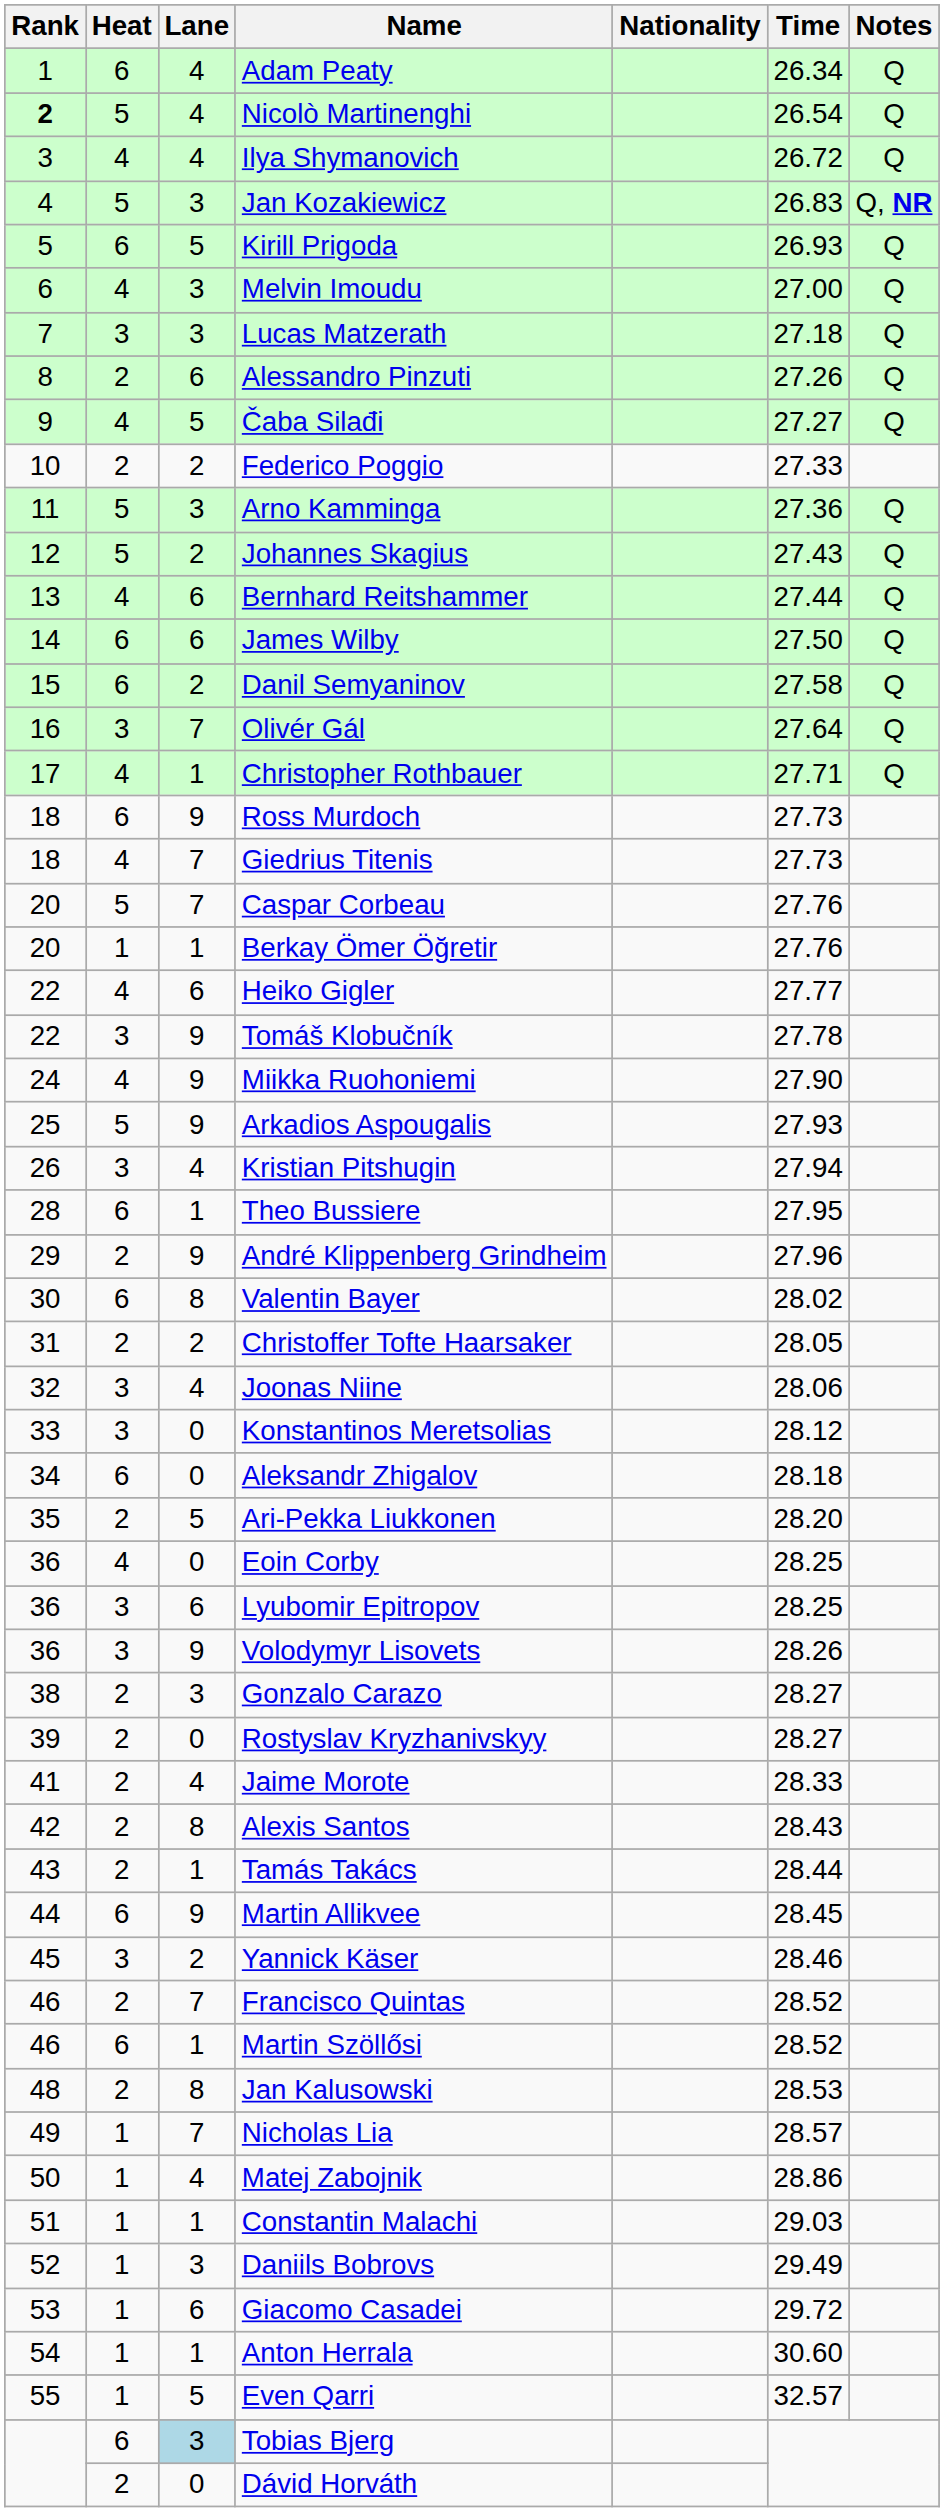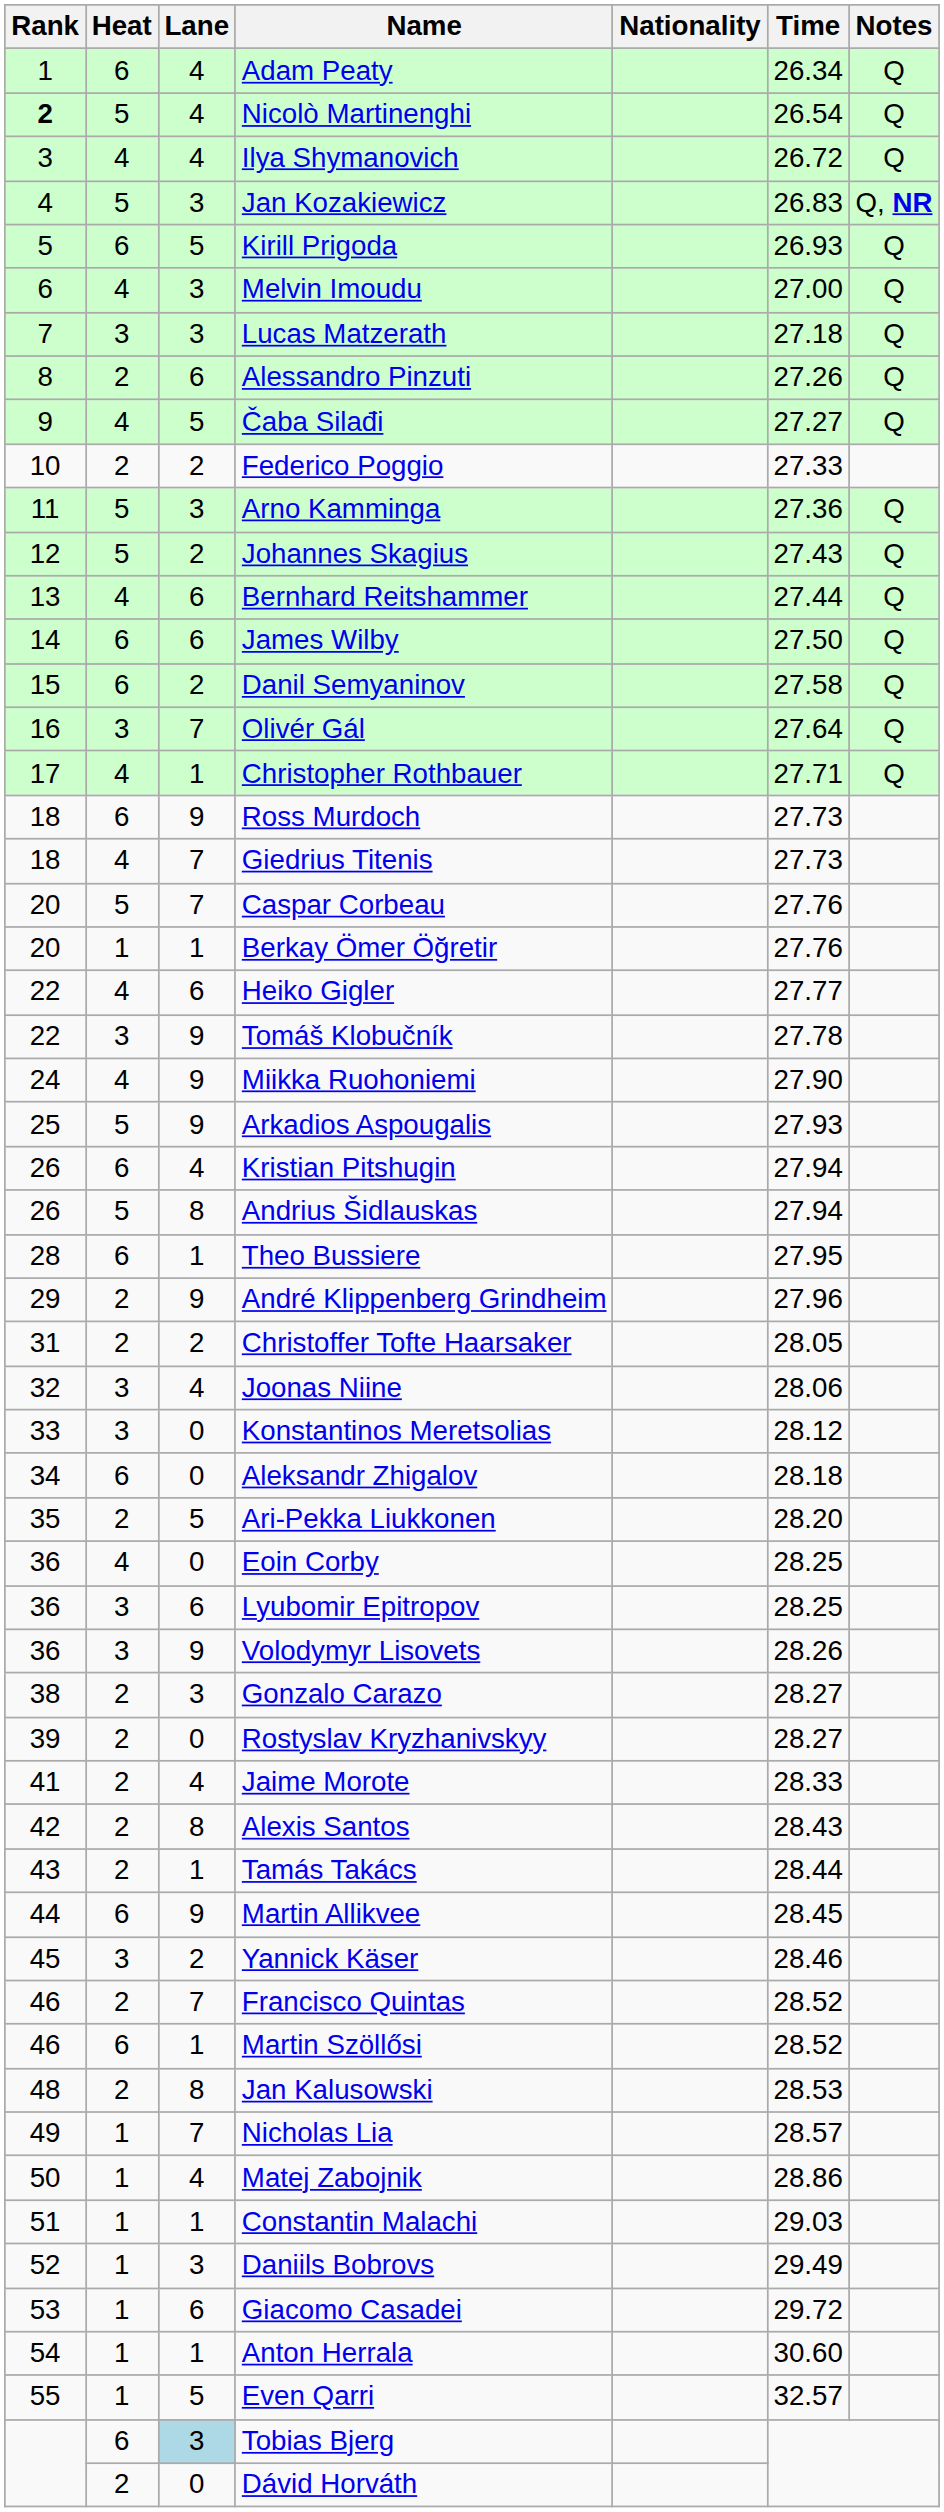Kristian Pitshugin | Heat: 3 -> 6
+ row: 26 | 5 | 8 | Andrius Šidlauskas | 27.94
- row: 30 | 6 | 8 | Valentin Bayer | 28.02
